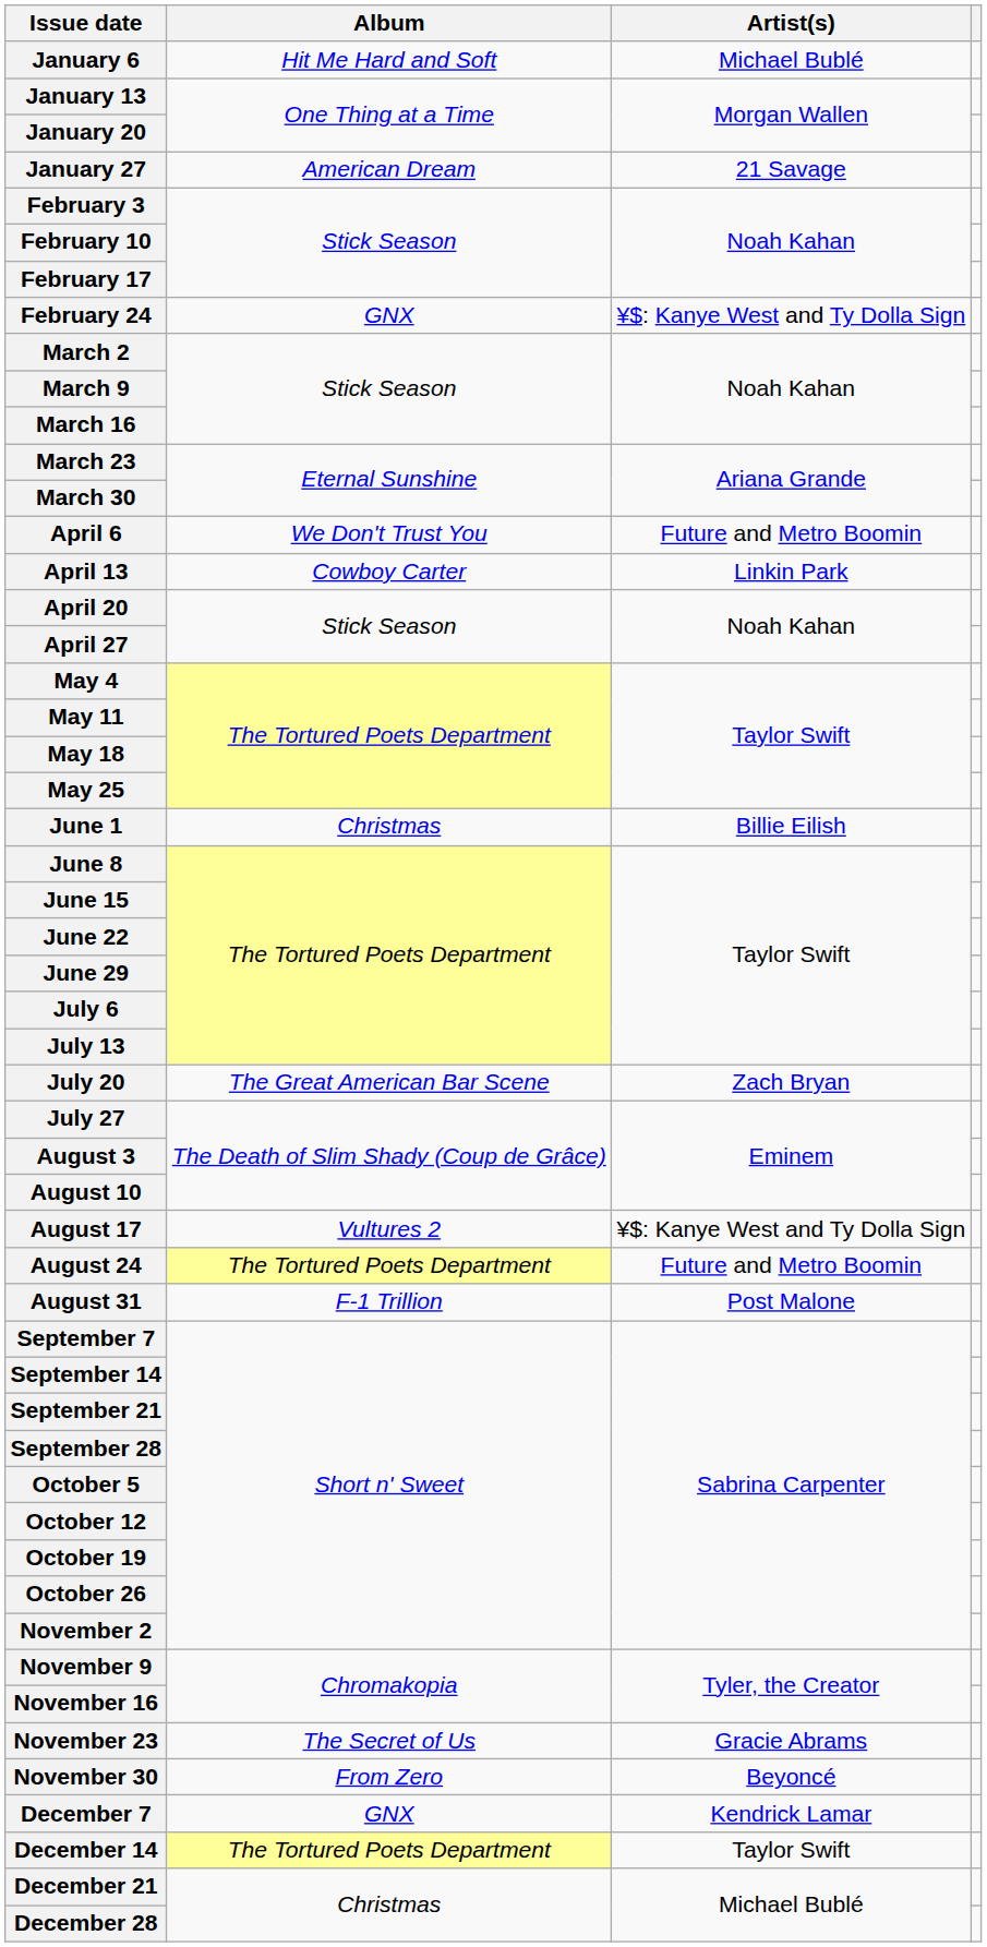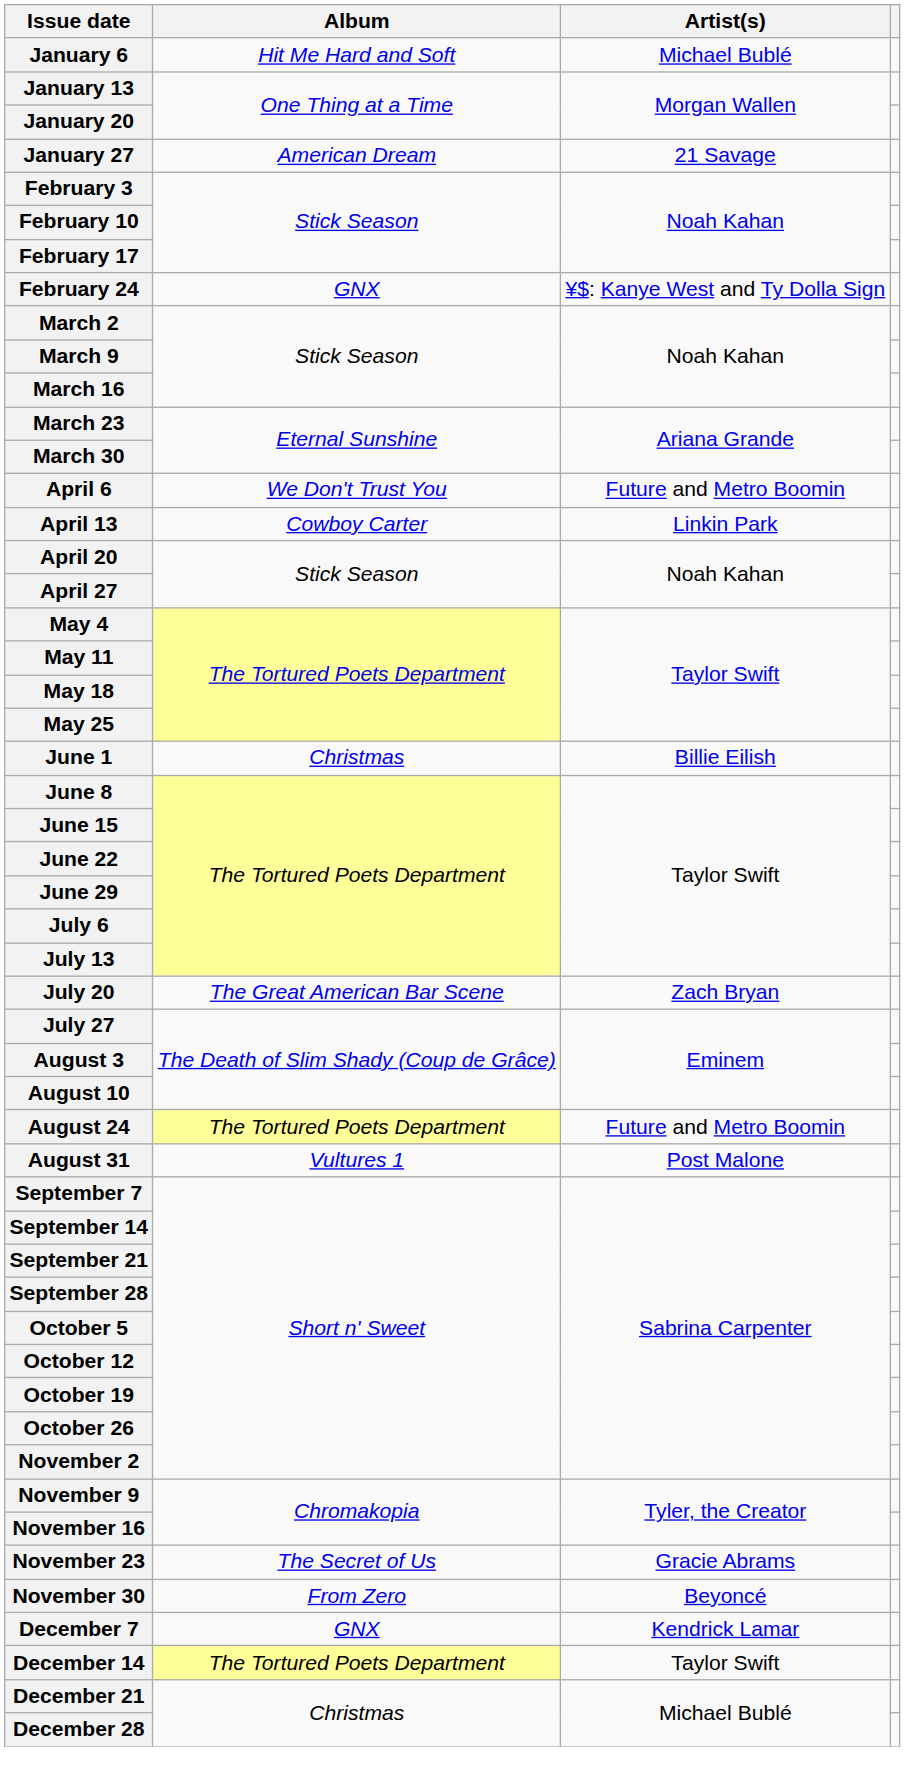- row: August 17 | Vultures 2 | ¥$: Kanye West and Ty Dolla Sign
August 31 | Album: F-1 Trillion -> Vultures 1
